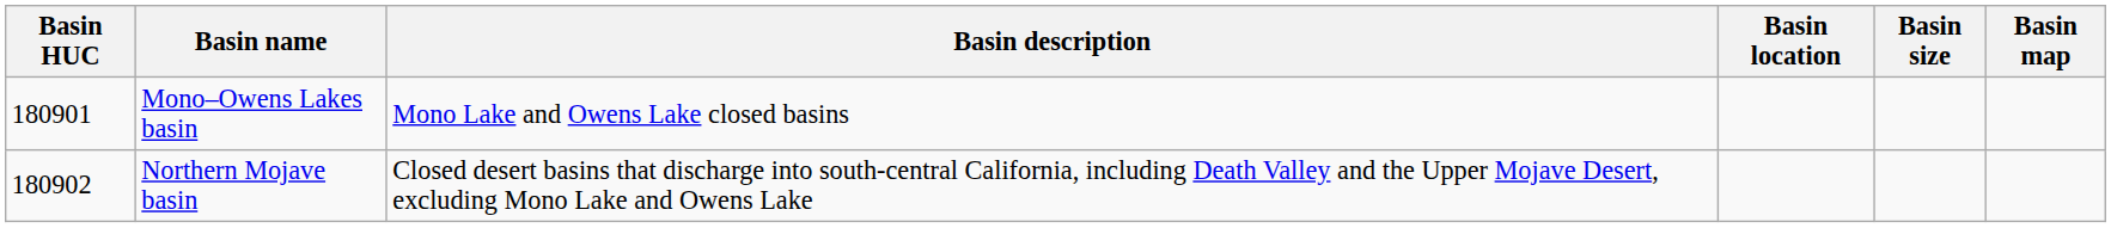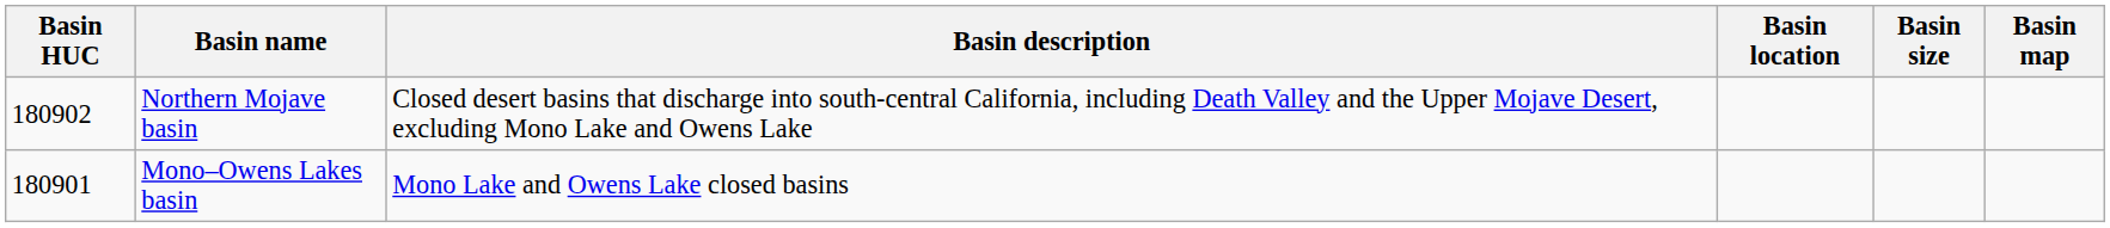rows swapped: Mono–Owens Lakes basin <-> Northern Mojave basin
